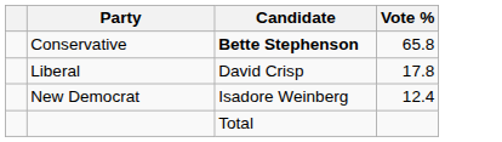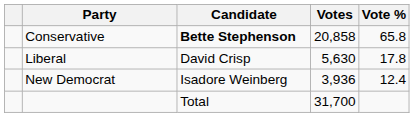+ column: Votes | 20,858 | 5,630 | 3,936 | 31,700
